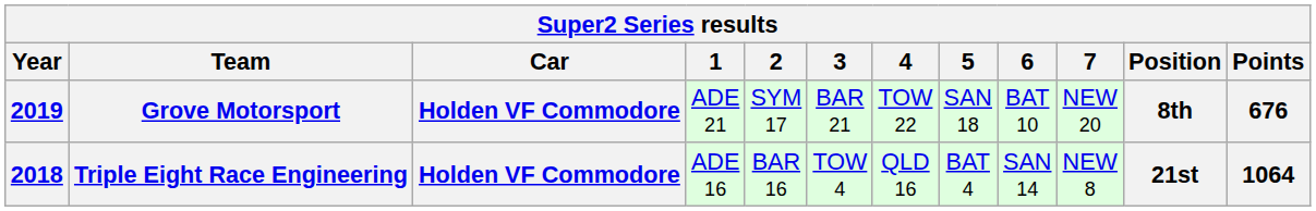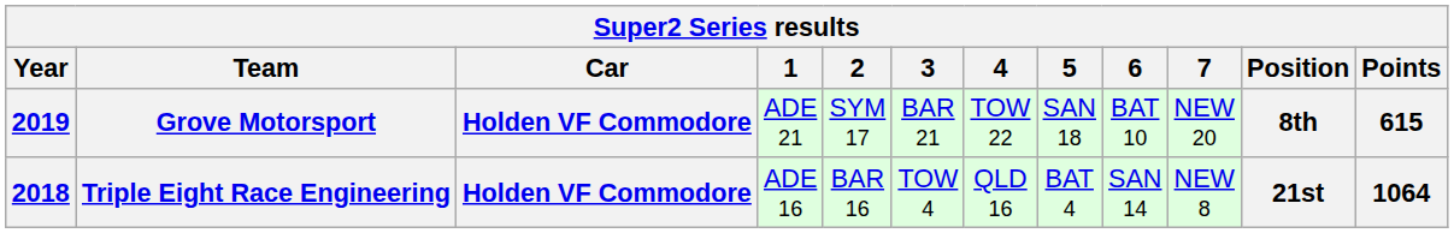Grove Motorsport | Points: 676 -> 615
